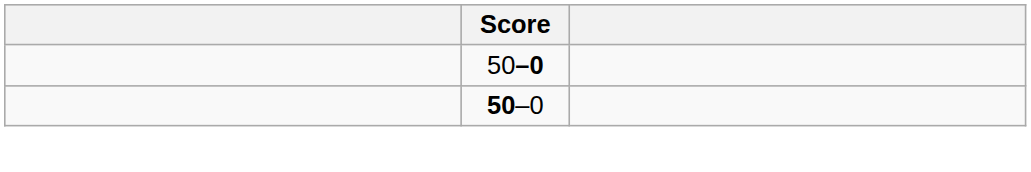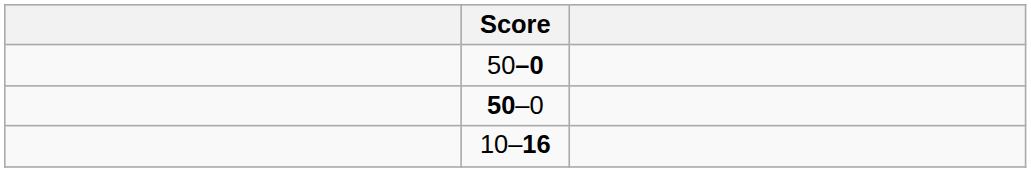+ row: 10–16
